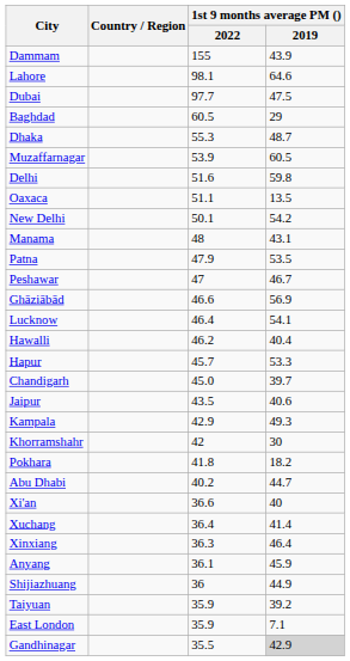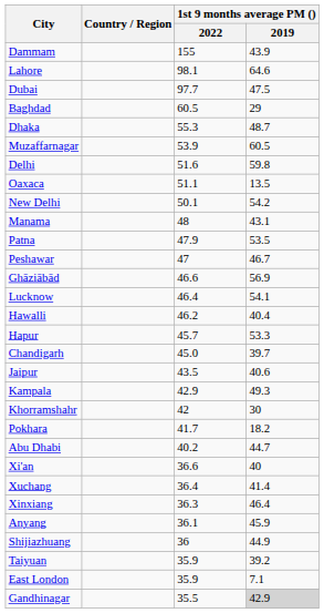Pokhara | 1st 9 months average PM () / 2022: 41.8 -> 41.7
